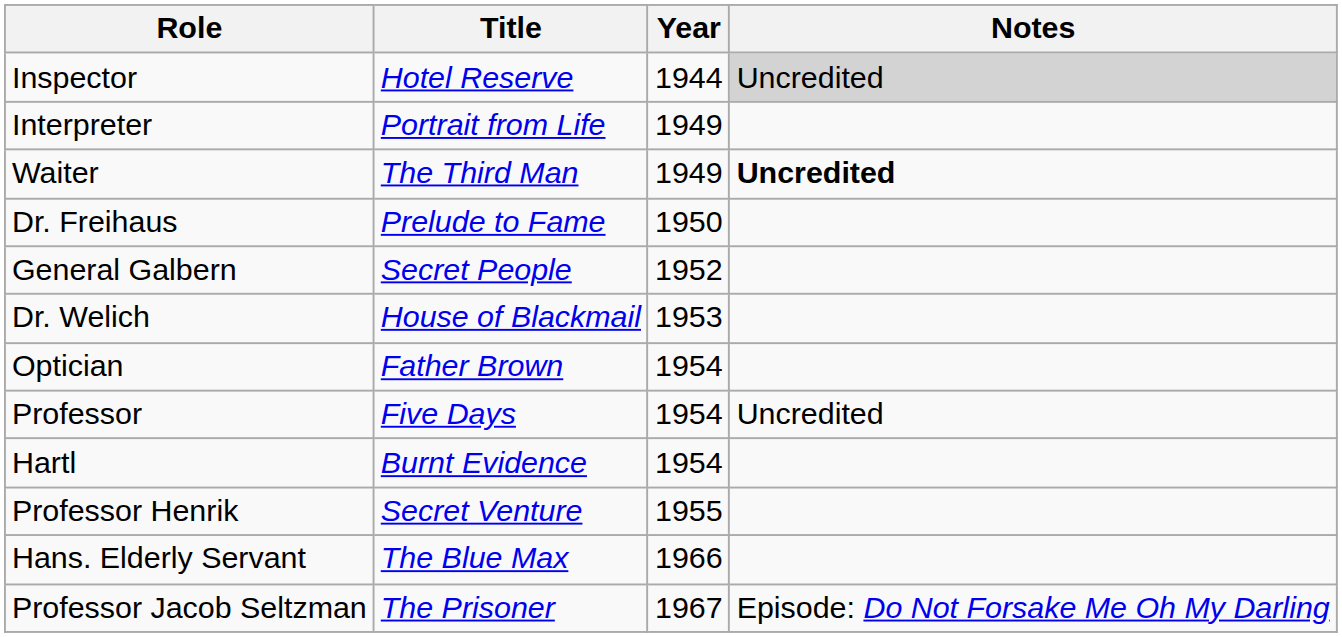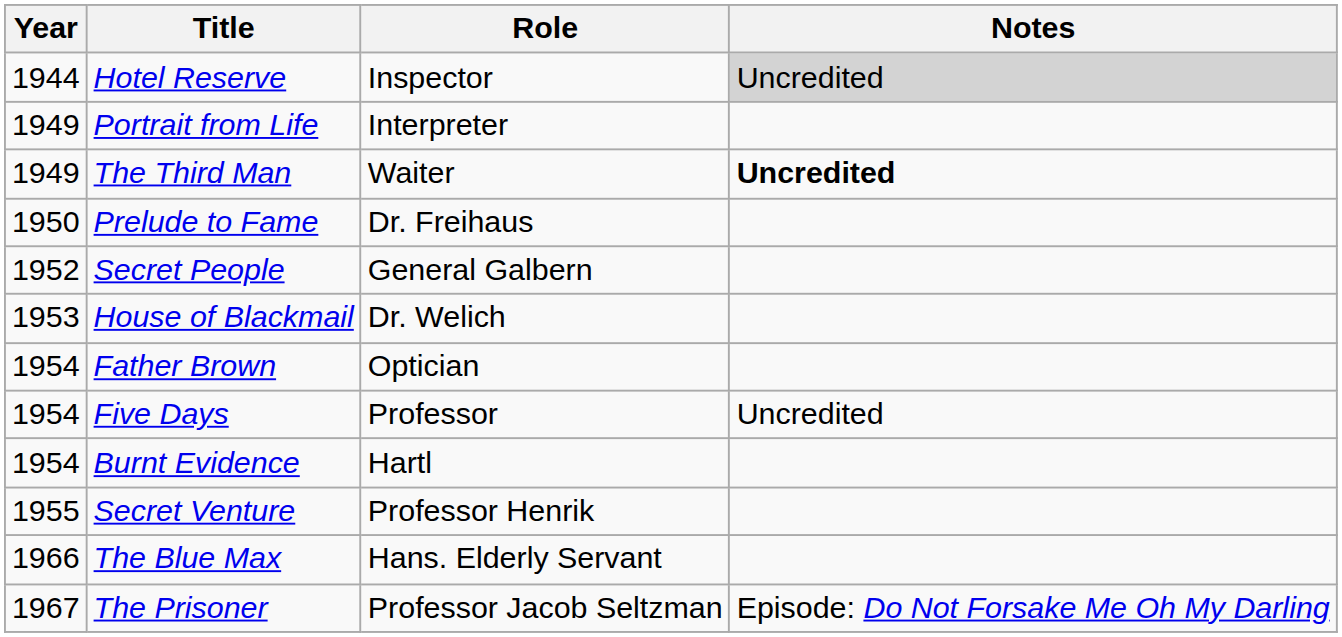columns swapped: Year <-> Role
